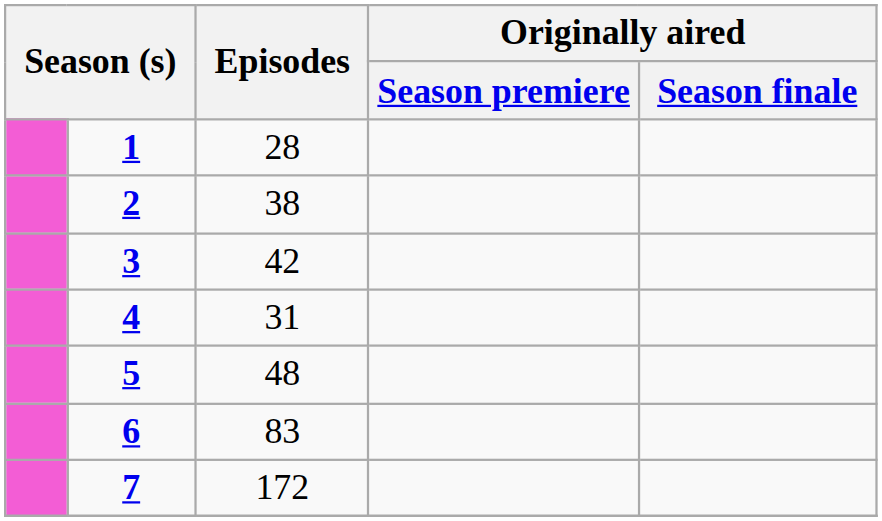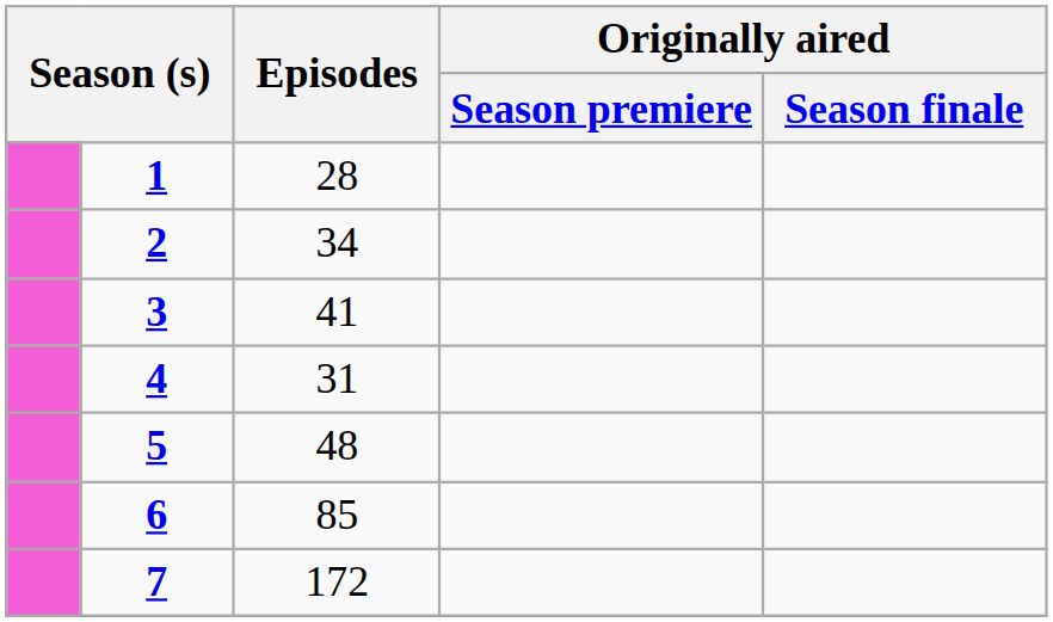2 | Episodes: 38 -> 34
3 | Episodes: 42 -> 41
6 | Episodes: 83 -> 85
